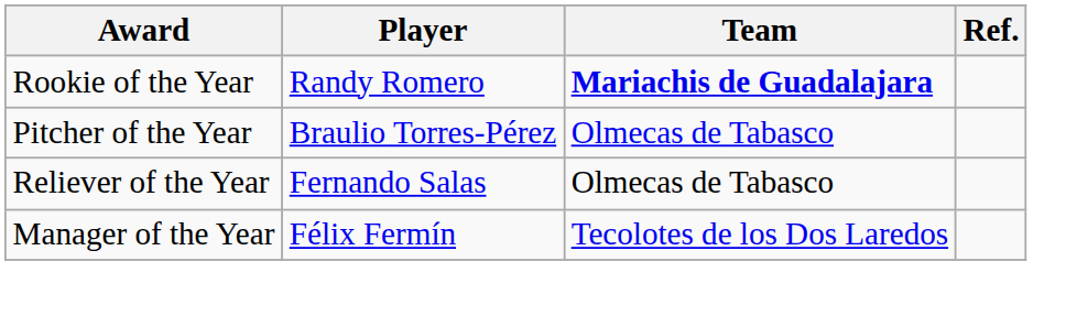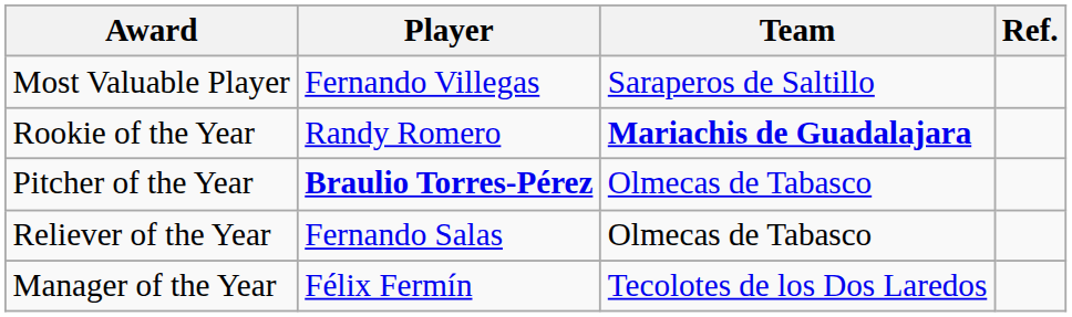+ row: Most Valuable Player | Fernando Villegas | Saraperos de Saltillo
Pitcher of the Year | Player: normal -> bold
